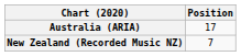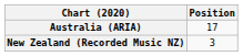New Zealand (Recorded Music NZ) | Position: 7 -> 3
